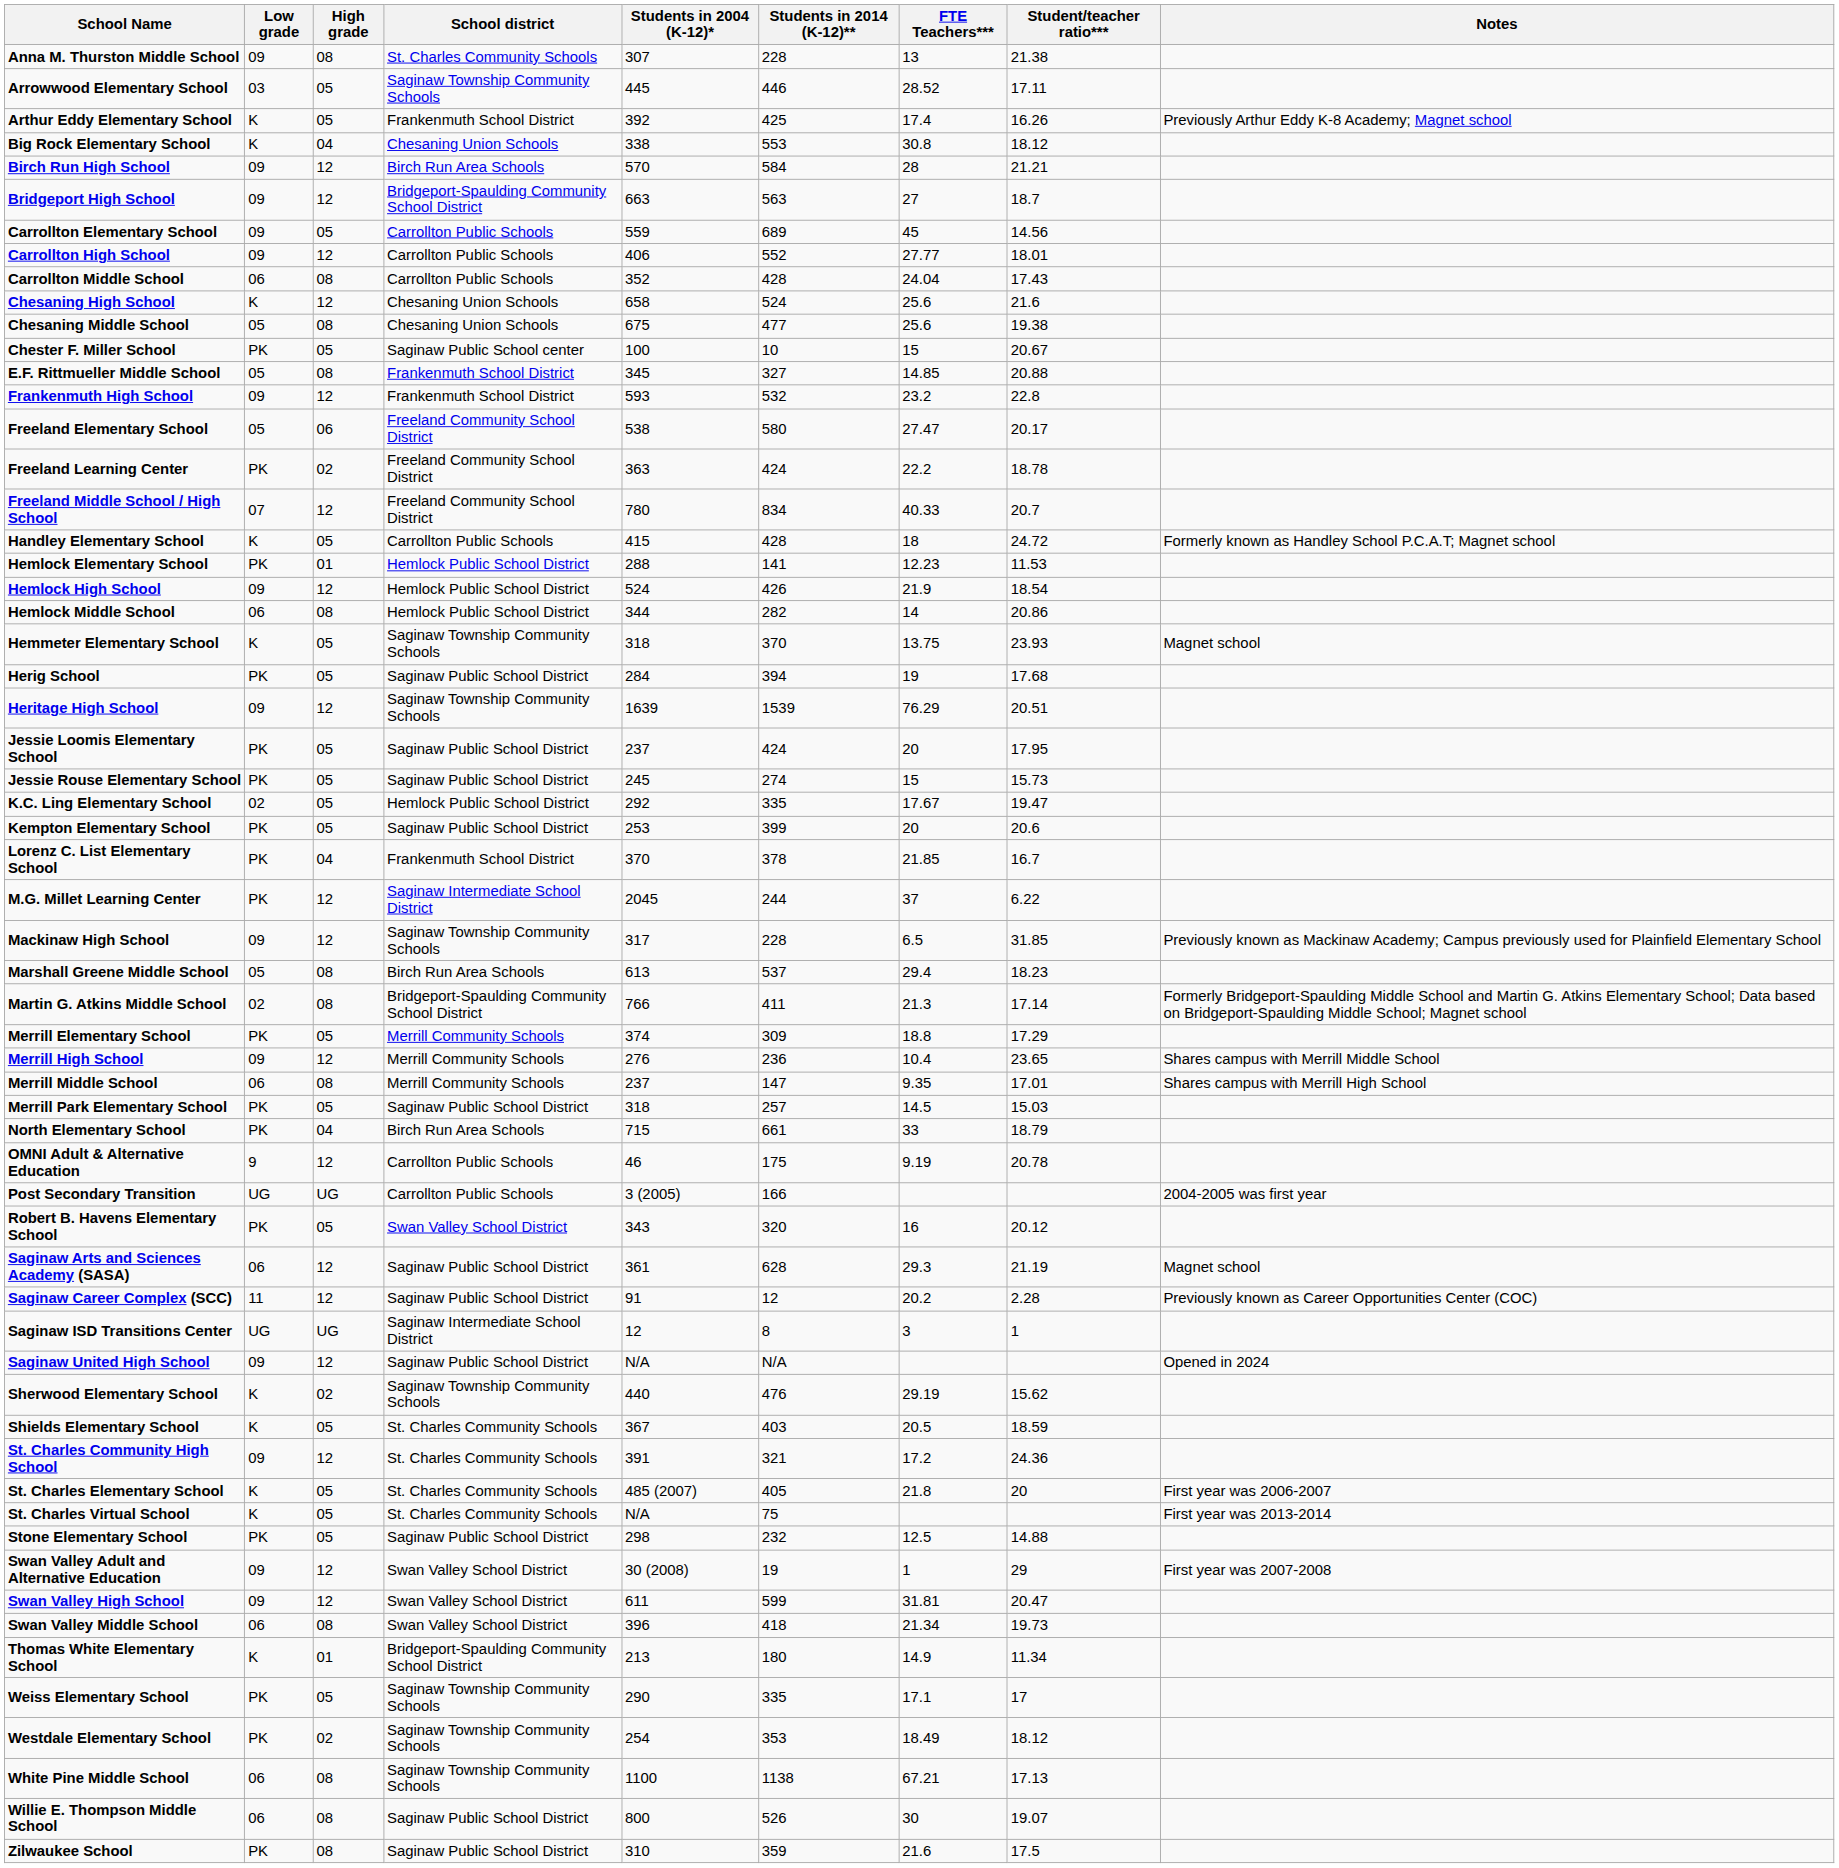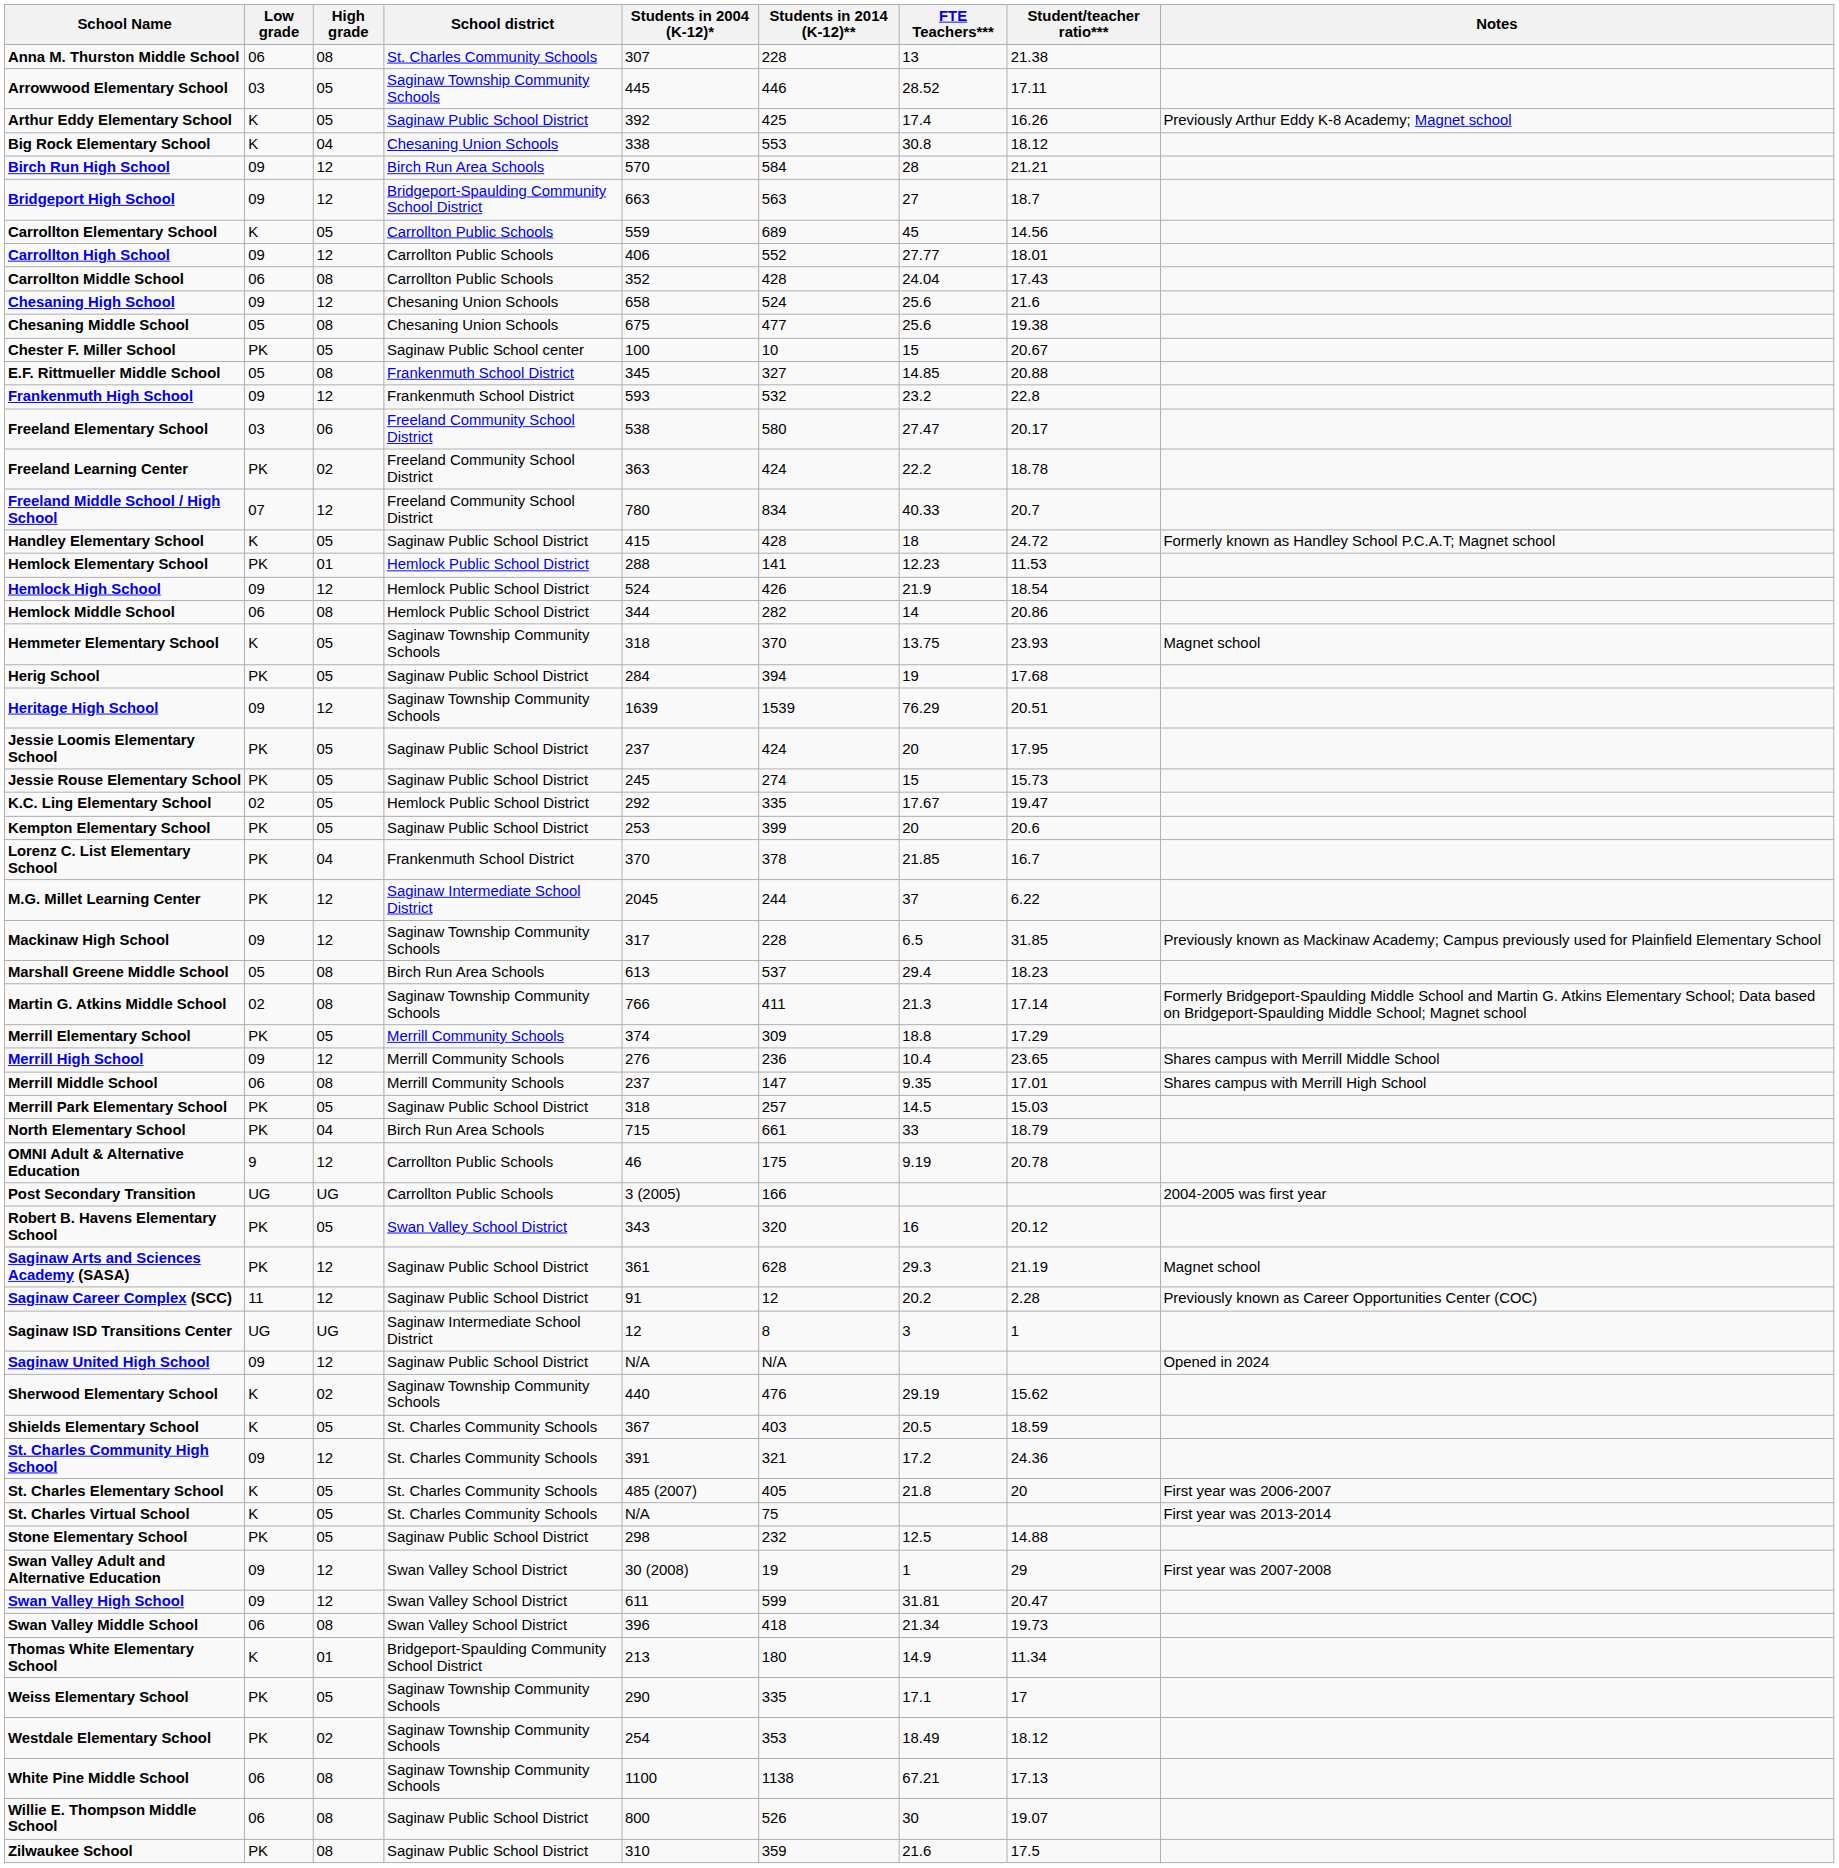Anna M. Thurston Middle School | Low grade: 09 -> 06
Arthur Eddy Elementary School | School district: Frankenmuth School District -> Saginaw Public School District
Carrollton Elementary School | Low grade: 09 -> K
Chesaning High School | Low grade: K -> 09
Freeland Elementary School | Low grade: 05 -> 03
Handley Elementary School | School district: Carrollton Public Schools -> Saginaw Public School District
Martin G. Atkins Middle School | School district: Bridgeport-Spaulding Community School District -> Saginaw Township Community Schools
Saginaw Arts and Sciences Academy (SASA) | Low grade: 06 -> PK
